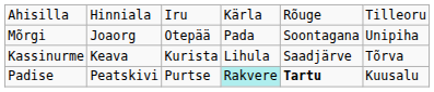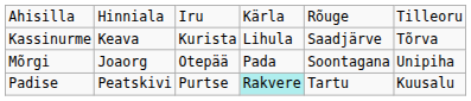rows swapped: Kassinurme <-> Mõrgi
Padise | column 5: bold -> normal
